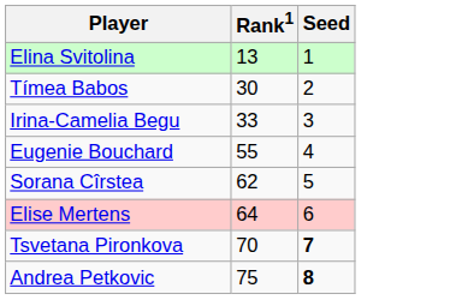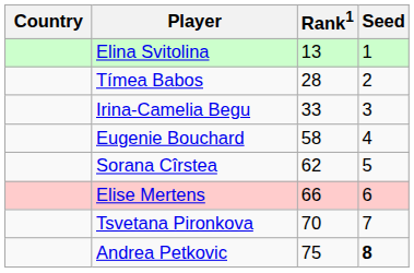+ column: Country
Tímea Babos | Rank1: 30 -> 28
Eugenie Bouchard | Rank1: 55 -> 58
Elise Mertens | Rank1: 64 -> 66
Tsvetana Pironkova | Seed: bold -> normal
